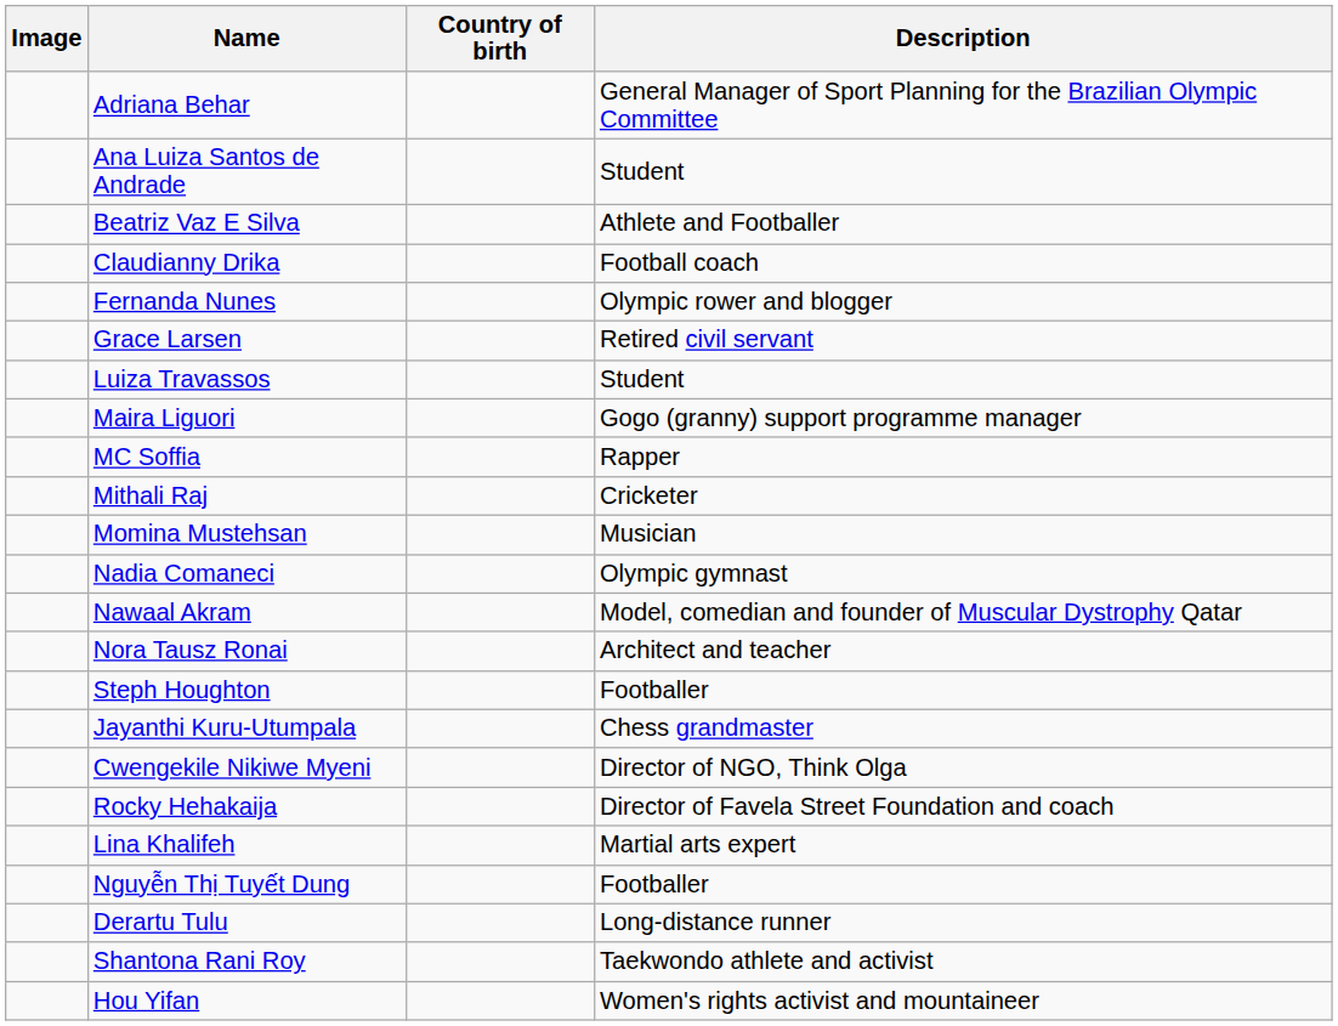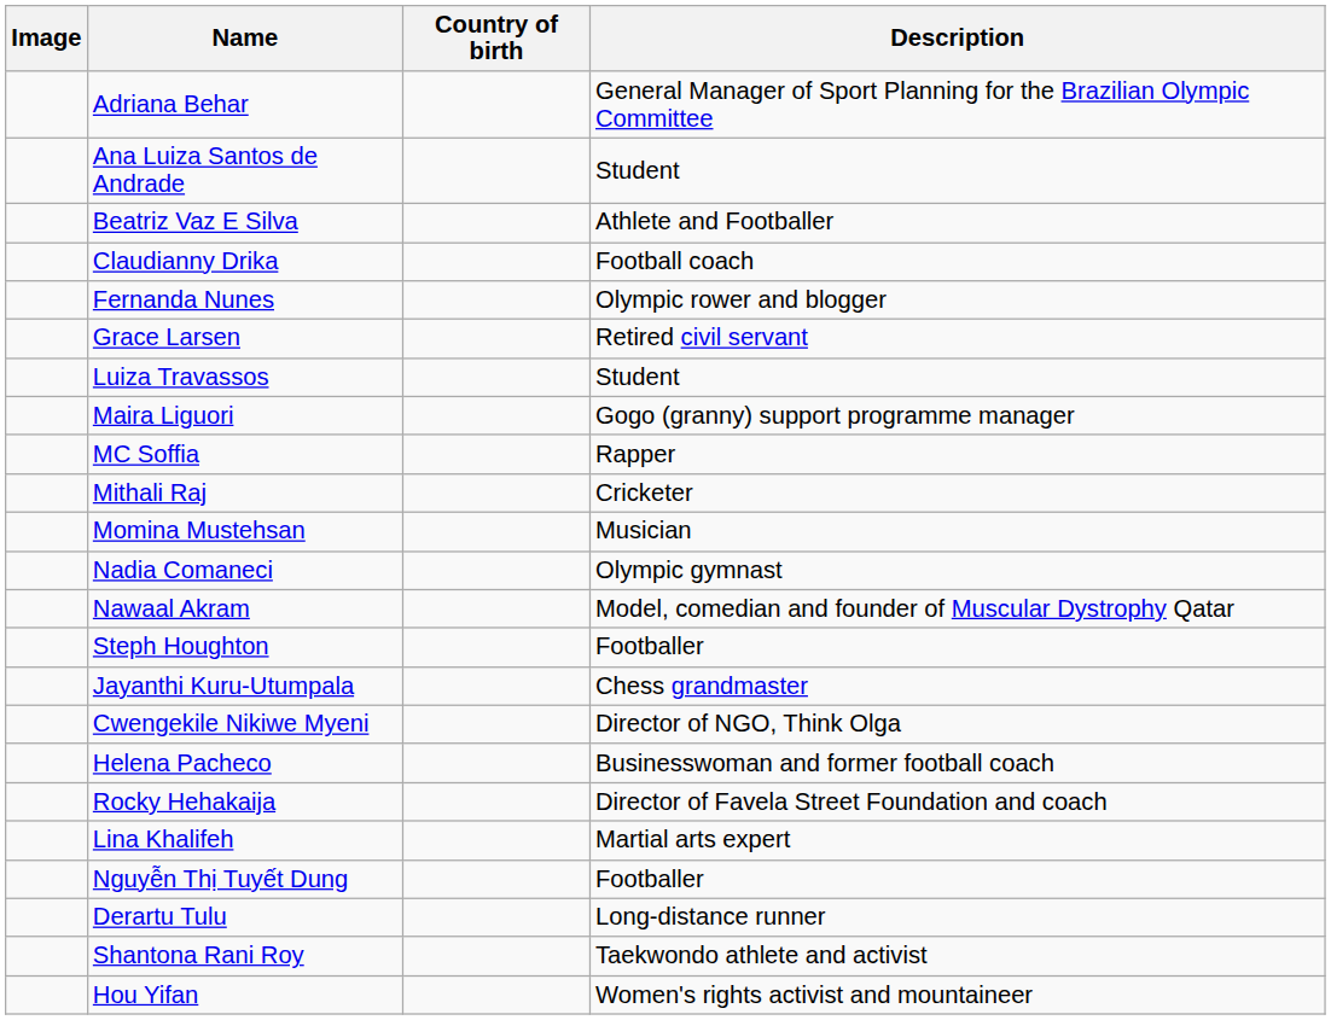- row: Nora Tausz Ronai | Architect and teacher
+ row: Helena Pacheco | Businesswoman and former football coach
